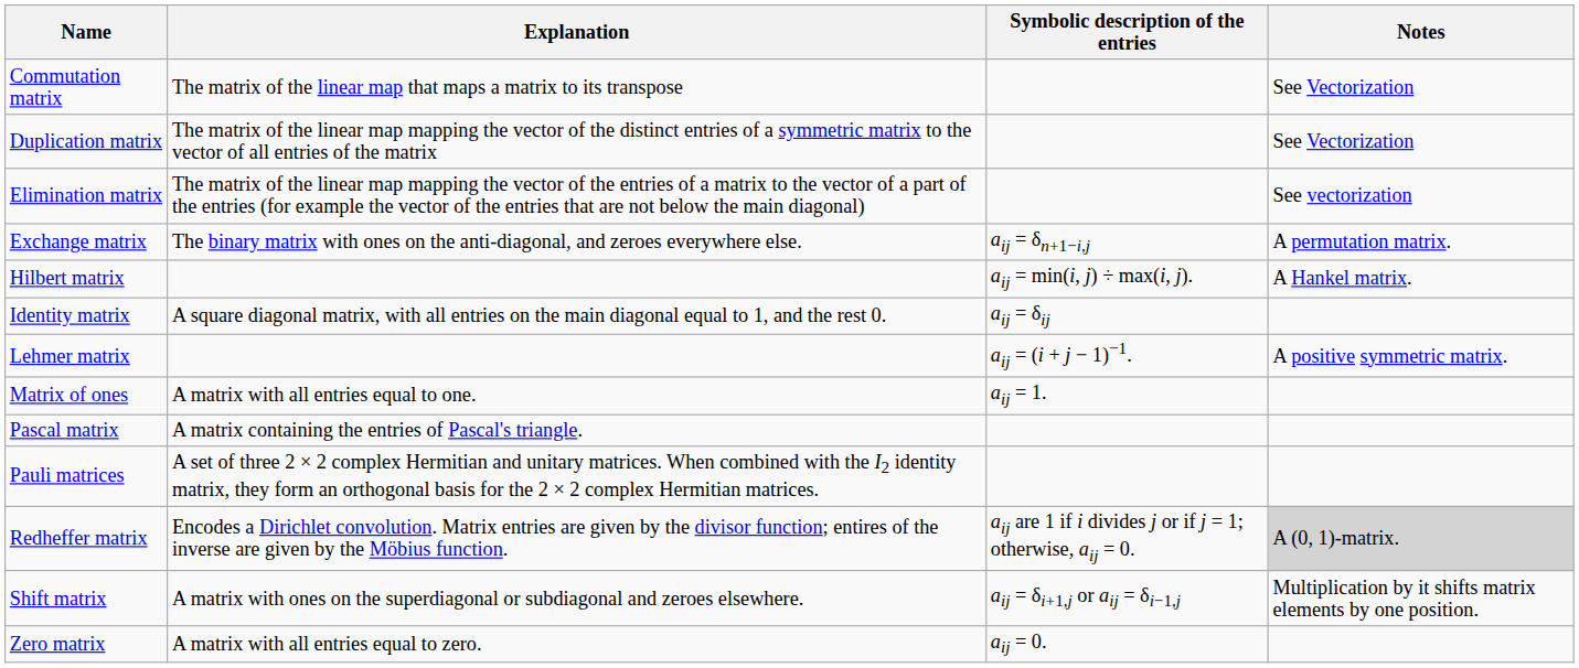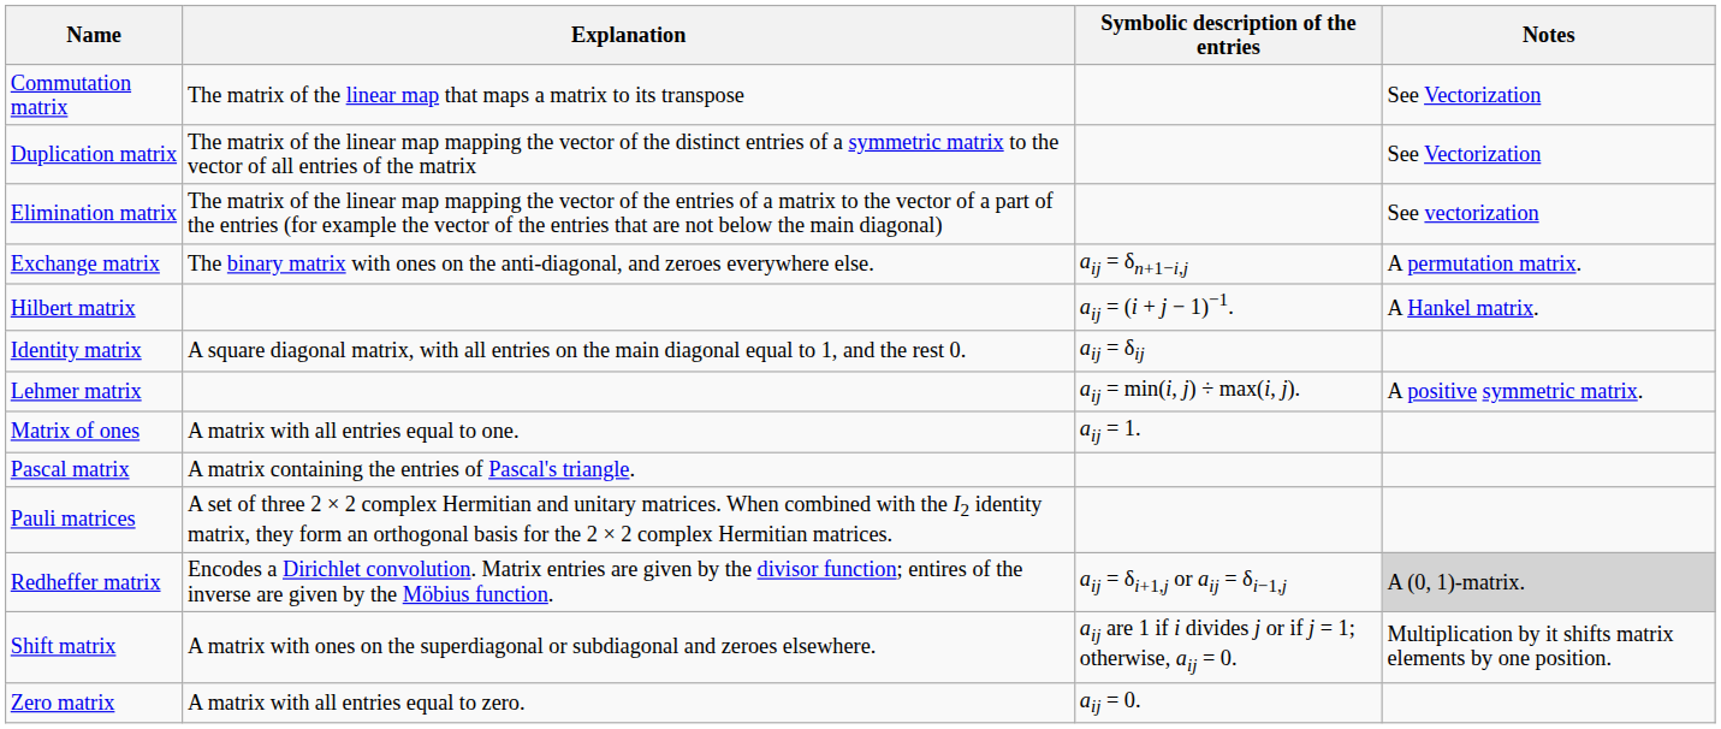Hilbert matrix | Symbolic description of the entries: aij = min(i, j) ÷ max(i, j). -> aij = (i + j − 1)−1.
Lehmer matrix | Symbolic description of the entries: aij = (i + j − 1)−1. -> aij = min(i, j) ÷ max(i, j).
Redheffer matrix | Symbolic description of the entries: aij are 1 if i divides j or if j = 1; otherwise, aij = 0. -> aij = δi+1,j or aij = δi−1,j
Shift matrix | Symbolic description of the entries: aij = δi+1,j or aij = δi−1,j -> aij are 1 if i divides j or if j = 1; otherwise, aij = 0.
